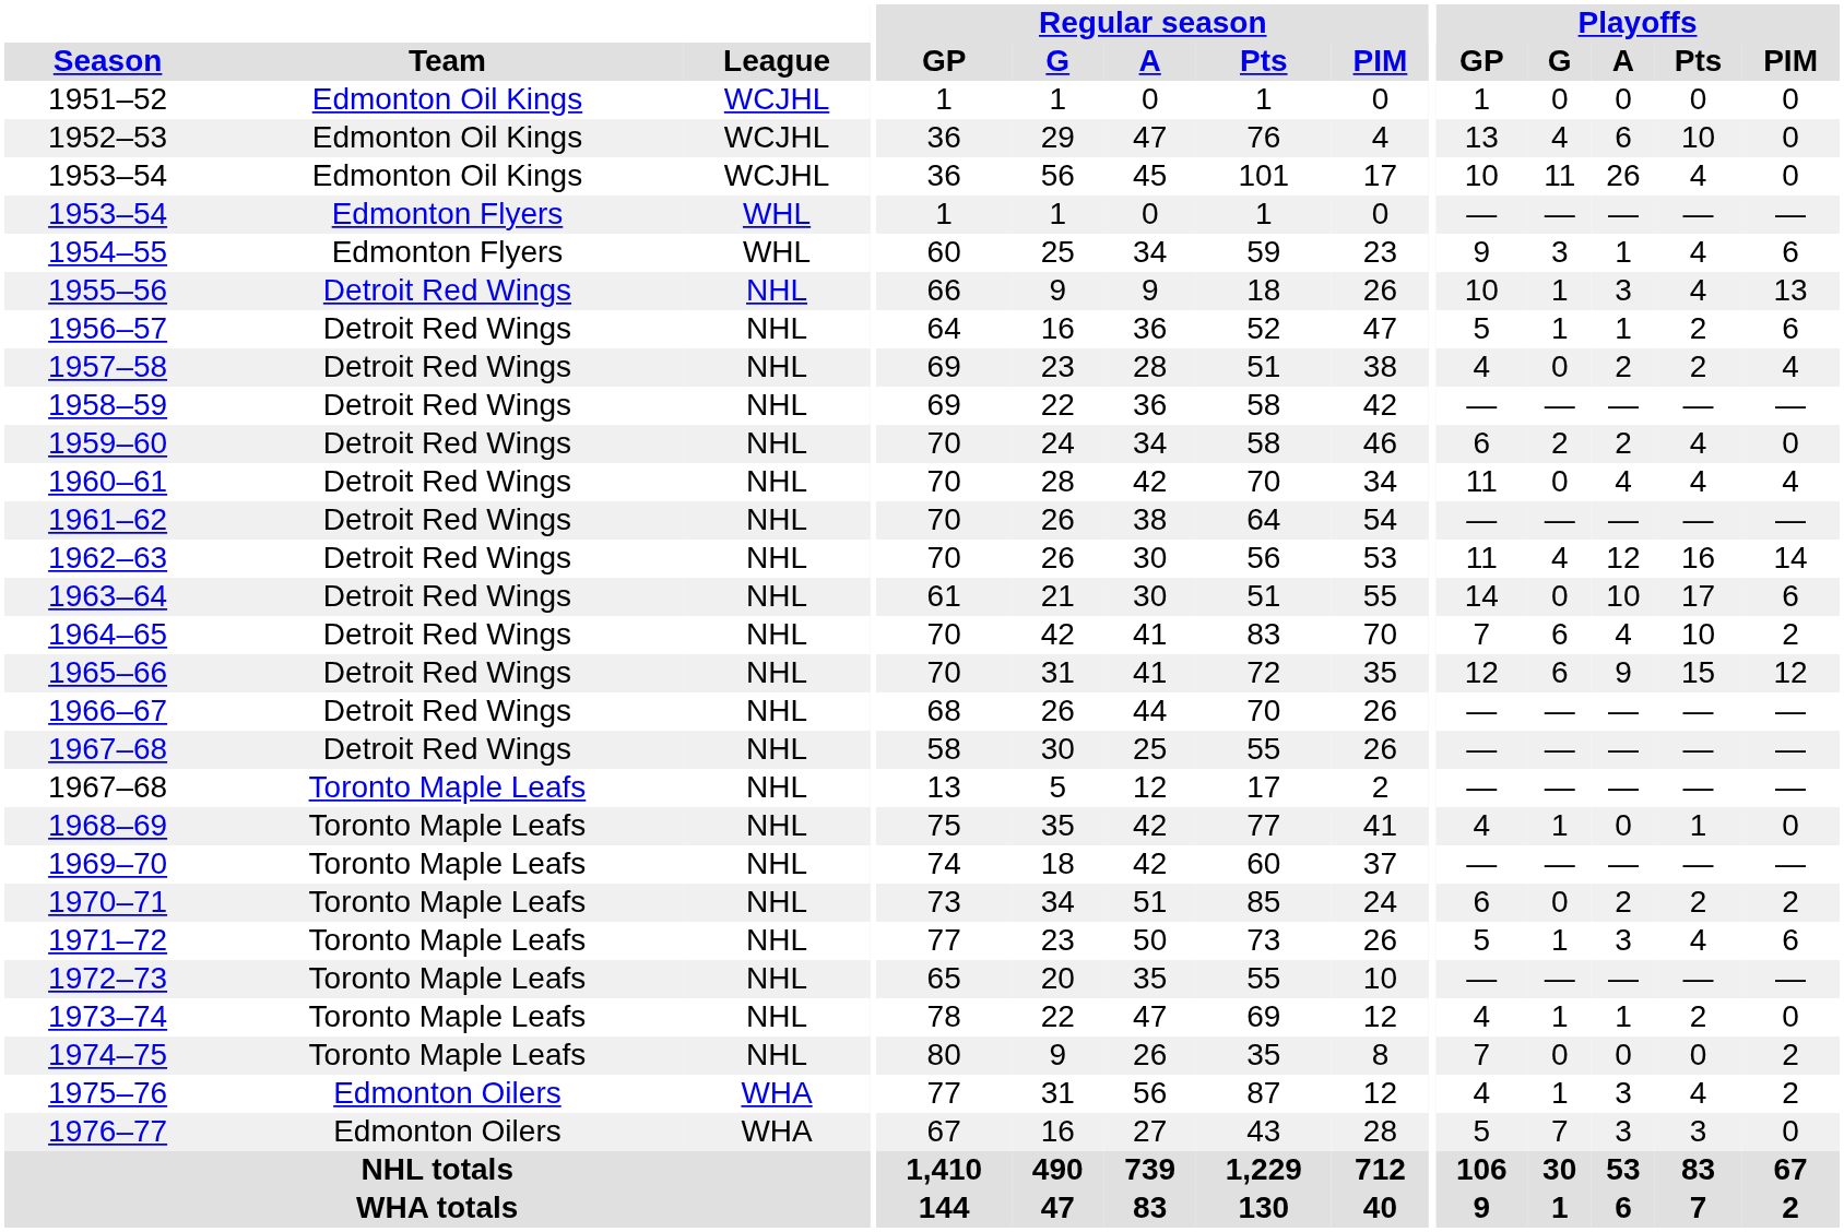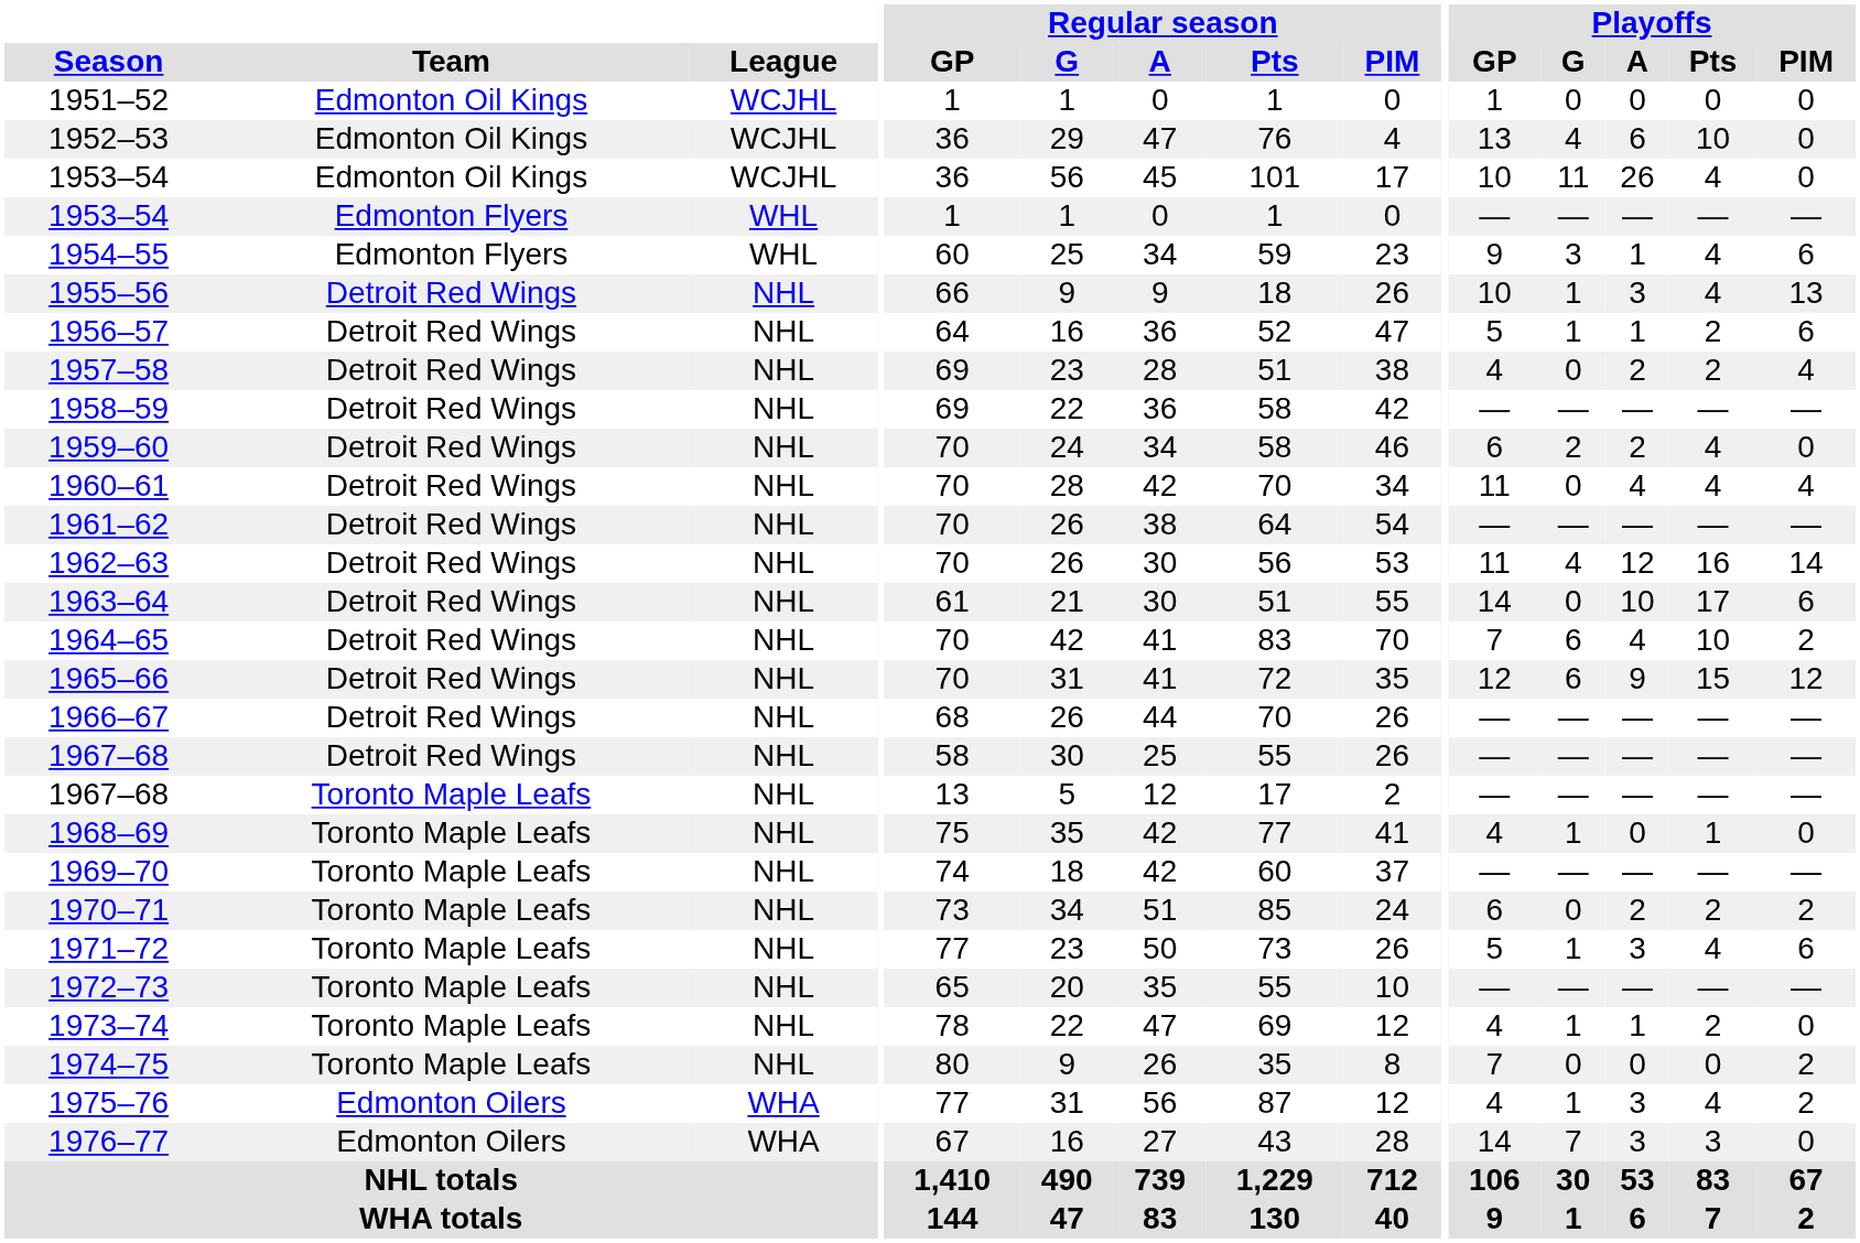1976–77 | Playoffs / GP: 5 -> 14
